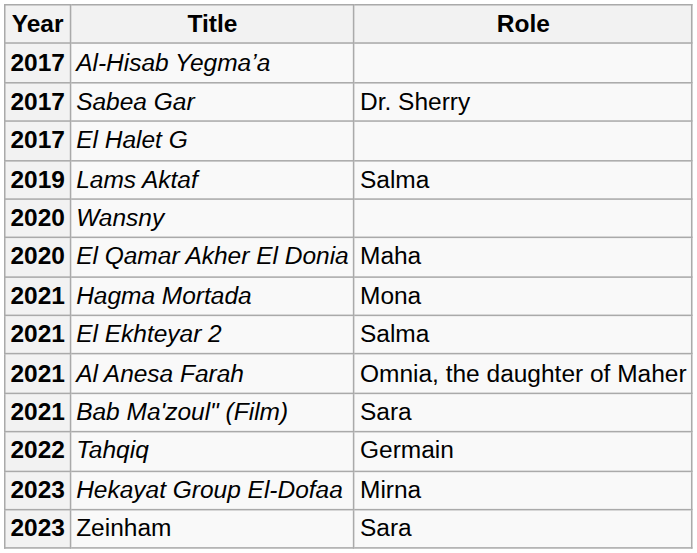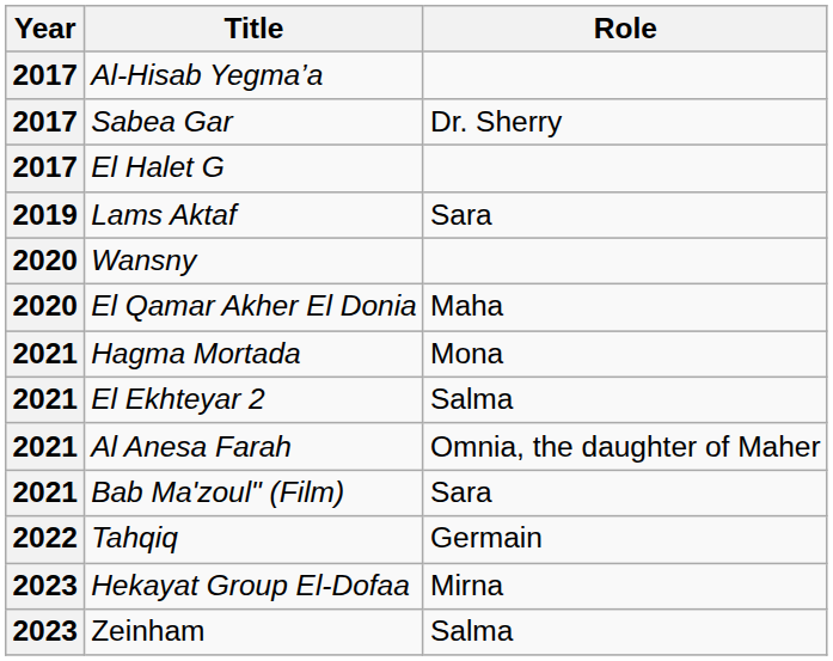Lams Aktaf | Role: Salma -> Sara
Zeinham | Role: Sara -> Salma
